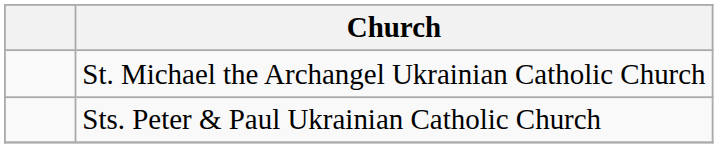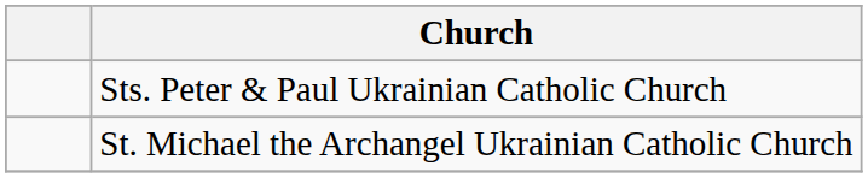rows swapped: St. Michael the Archangel Ukrainian Catholic Church <-> Sts. Peter & Paul Ukrainian Catholic Church
